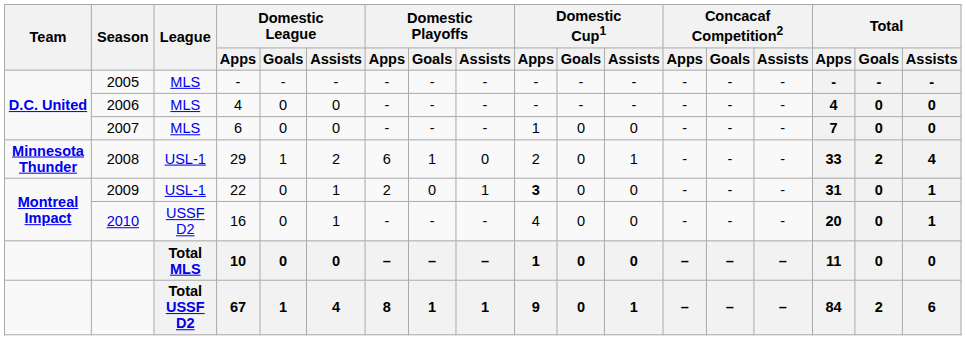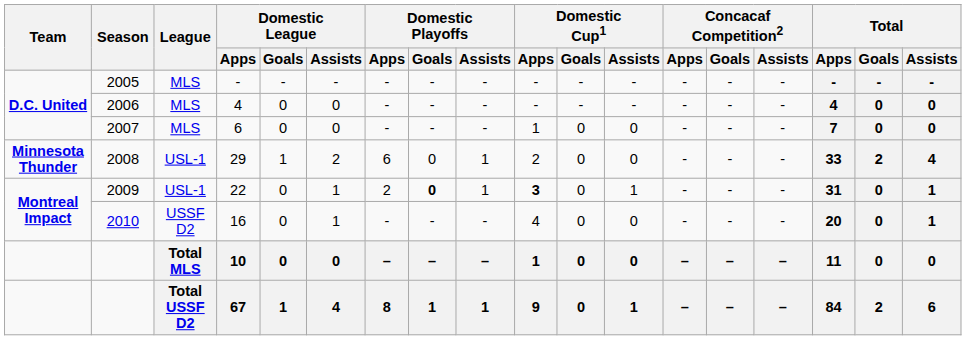29 | Domestic Playoffs / Goals: 1 -> 0
29 | Domestic Playoffs / Assists: 0 -> 1
29 | Domestic Cup1 / Assists: 1 -> 0
22 | Domestic Playoffs / Goals: normal -> bold
22 | Domestic Cup1 / Assists: 0 -> 1
